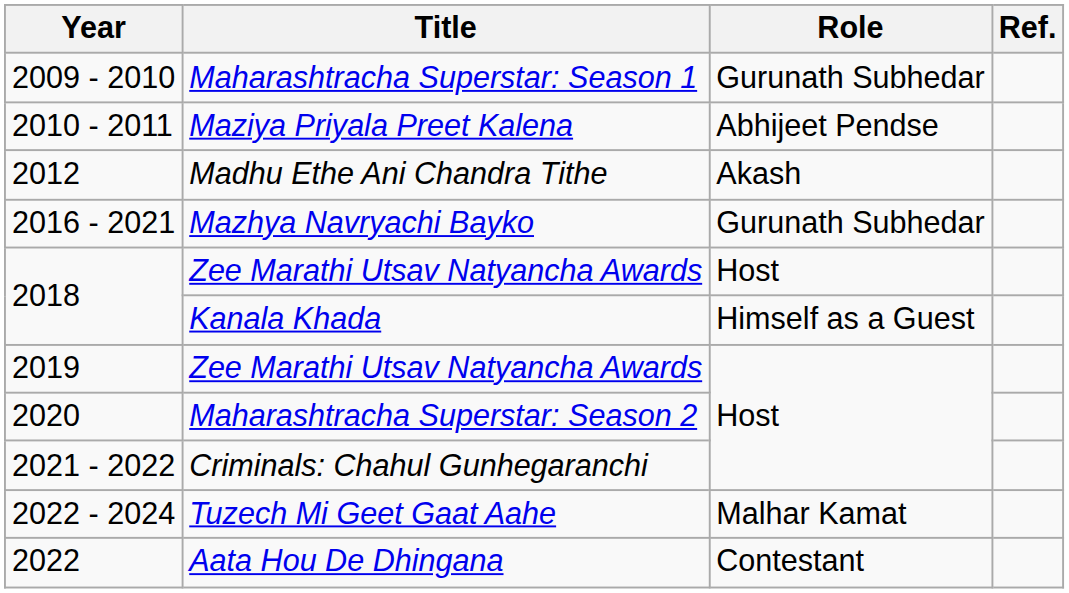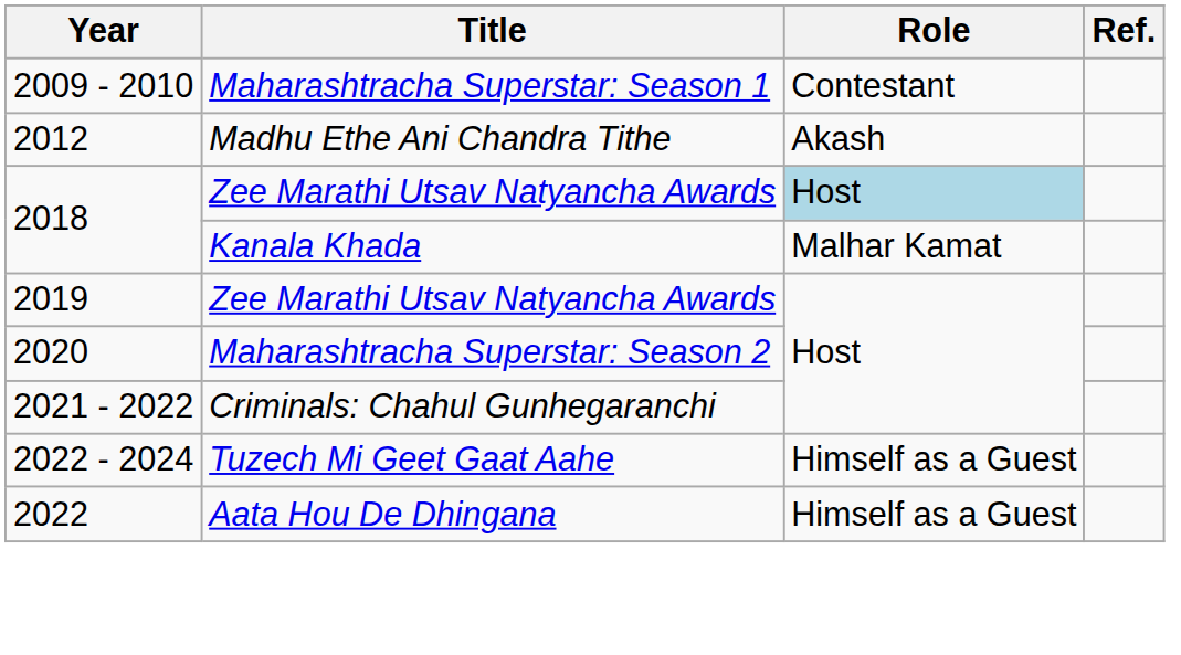Maharashtracha Superstar: Season 1 | Role: Gurunath Subhedar -> Contestant
- row: 2010 - 2011 | Maziya Priyala Preet Kalena | Abhijeet Pendse
- row: 2016 - 2021 | Mazhya Navryachi Bayko | Gurunath Subhedar
2018 / Zee Marathi Utsav Natyancha Awards | Role: no background -> lightblue background
Kanala Khada | Role: Himself as a Guest -> Malhar Kamat
Tuzech Mi Geet Gaat Aahe | Role: Malhar Kamat -> Himself as a Guest
Aata Hou De Dhingana | Role: Contestant -> Himself as a Guest
